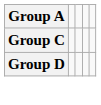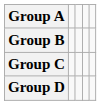+ row: Group B
